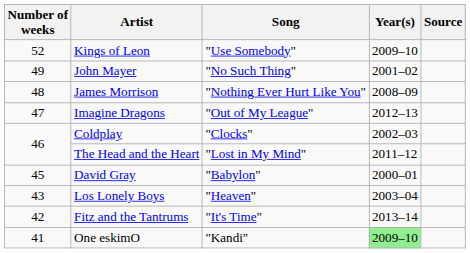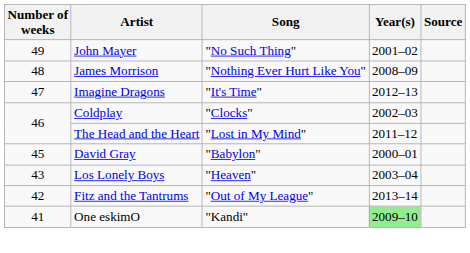- row: 52 | Kings of Leon | "Use Somebody" | 2009–10
Imagine Dragons | Song: "Out of My League" -> "It's Time"
Fitz and the Tantrums | Song: "It's Time" -> "Out of My League"
